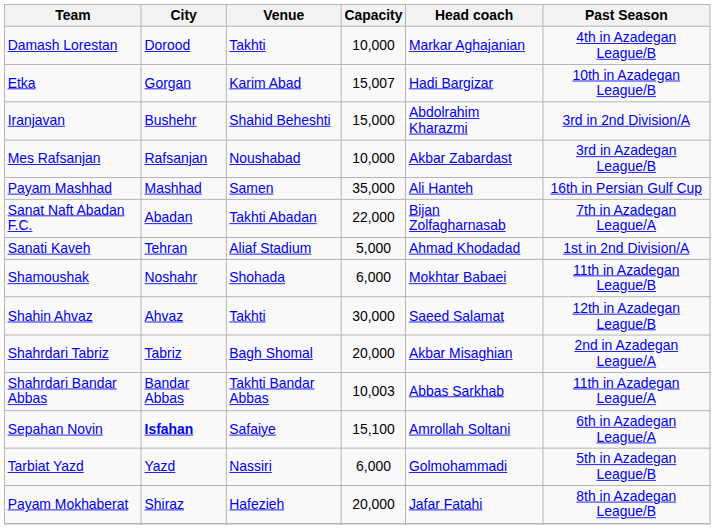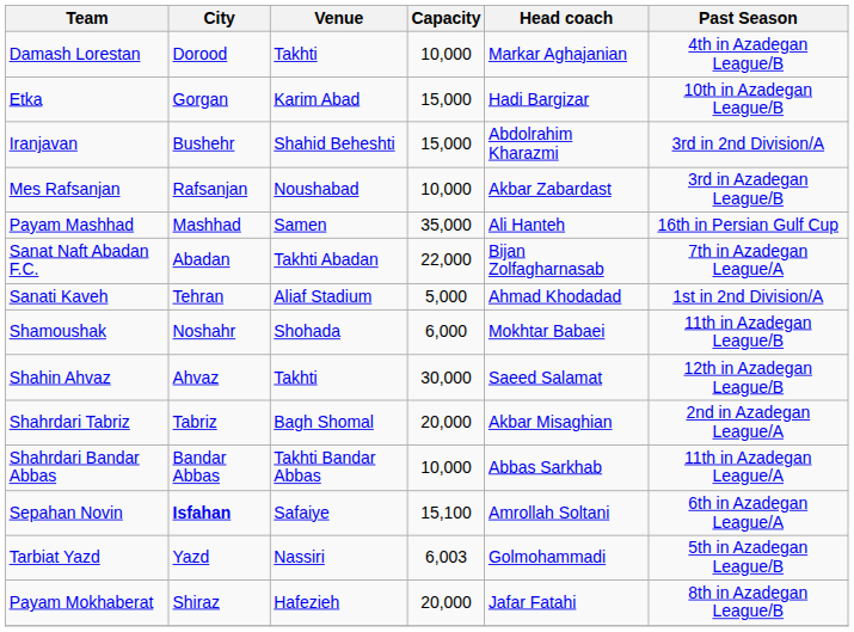Etka | Capacity: 15,007 -> 15,000
Shahrdari Bandar Abbas | Capacity: 10,003 -> 10,000
Tarbiat Yazd | Capacity: 6,000 -> 6,003
